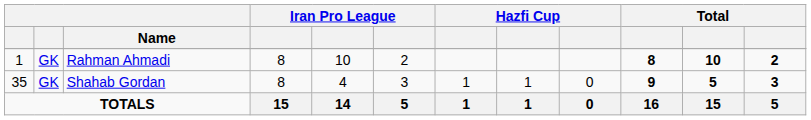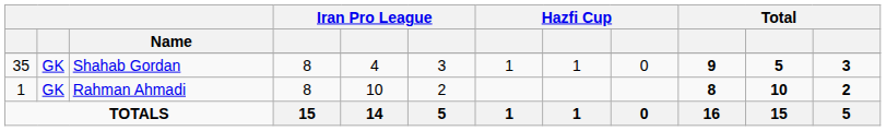rows swapped: Rahman Ahmadi <-> Shahab Gordan
